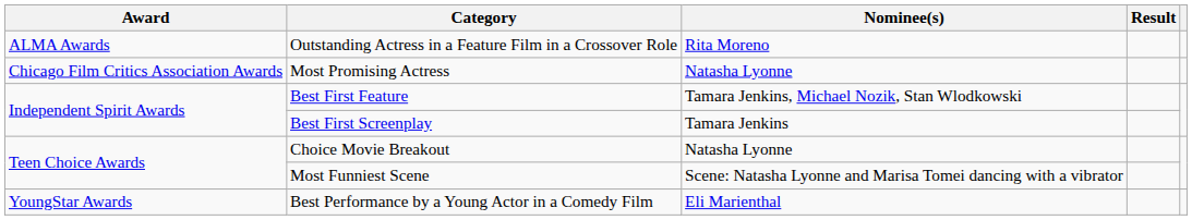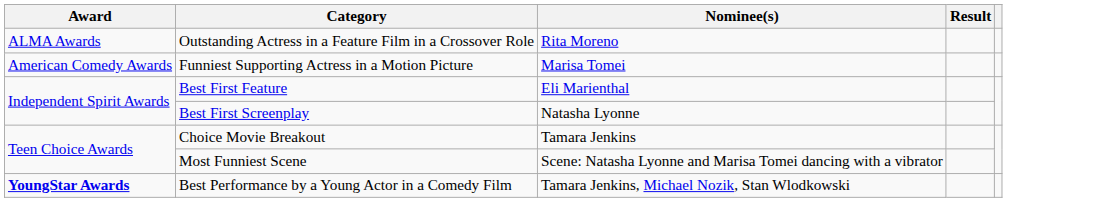+ row: American Comedy Awards | Funniest Supporting Actress in a Motion Picture | Marisa Tomei
- row: Chicago Film Critics Association Awards | Most Promising Actress | Natasha Lyonne
Best First Feature | Nominee(s): Tamara Jenkins, Michael Nozik, Stan Wlodkowski -> Eli Marienthal
Best First Screenplay | Nominee(s): Tamara Jenkins -> Natasha Lyonne
Choice Movie Breakout | Nominee(s): Natasha Lyonne -> Tamara Jenkins
Best Performance by a Young Actor in a Comedy Film | Award: normal -> bold
Best Performance by a Young Actor in a Comedy Film | Nominee(s): Eli Marienthal -> Tamara Jenkins, Michael Nozik, Stan Wlodkowski
